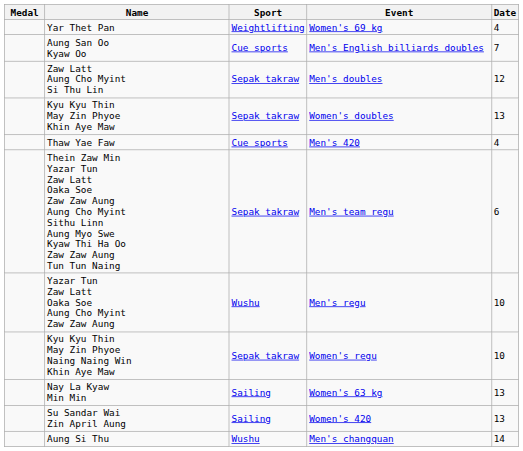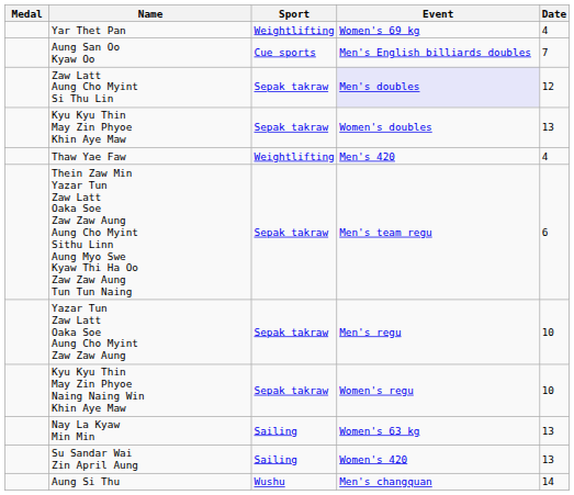Zaw Latt Aung Cho Myint Si Thu Lin | Event: no background -> lavender background
Thaw Yae Faw | Sport: Cue sports -> Weightlifting
Yazar Tun Zaw Latt Oaka Soe Aung Cho Myint Zaw Zaw Aung | Sport: Wushu -> Sepak takraw
